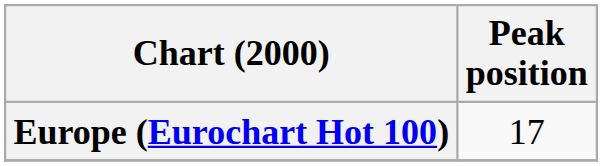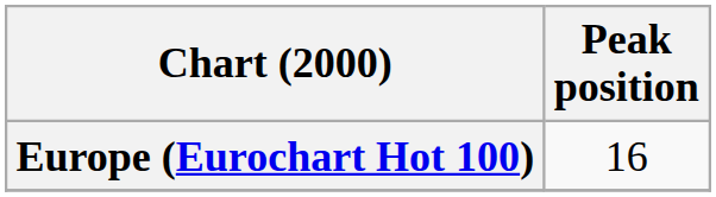Europe (Eurochart Hot 100) | Peak position: 17 -> 16
